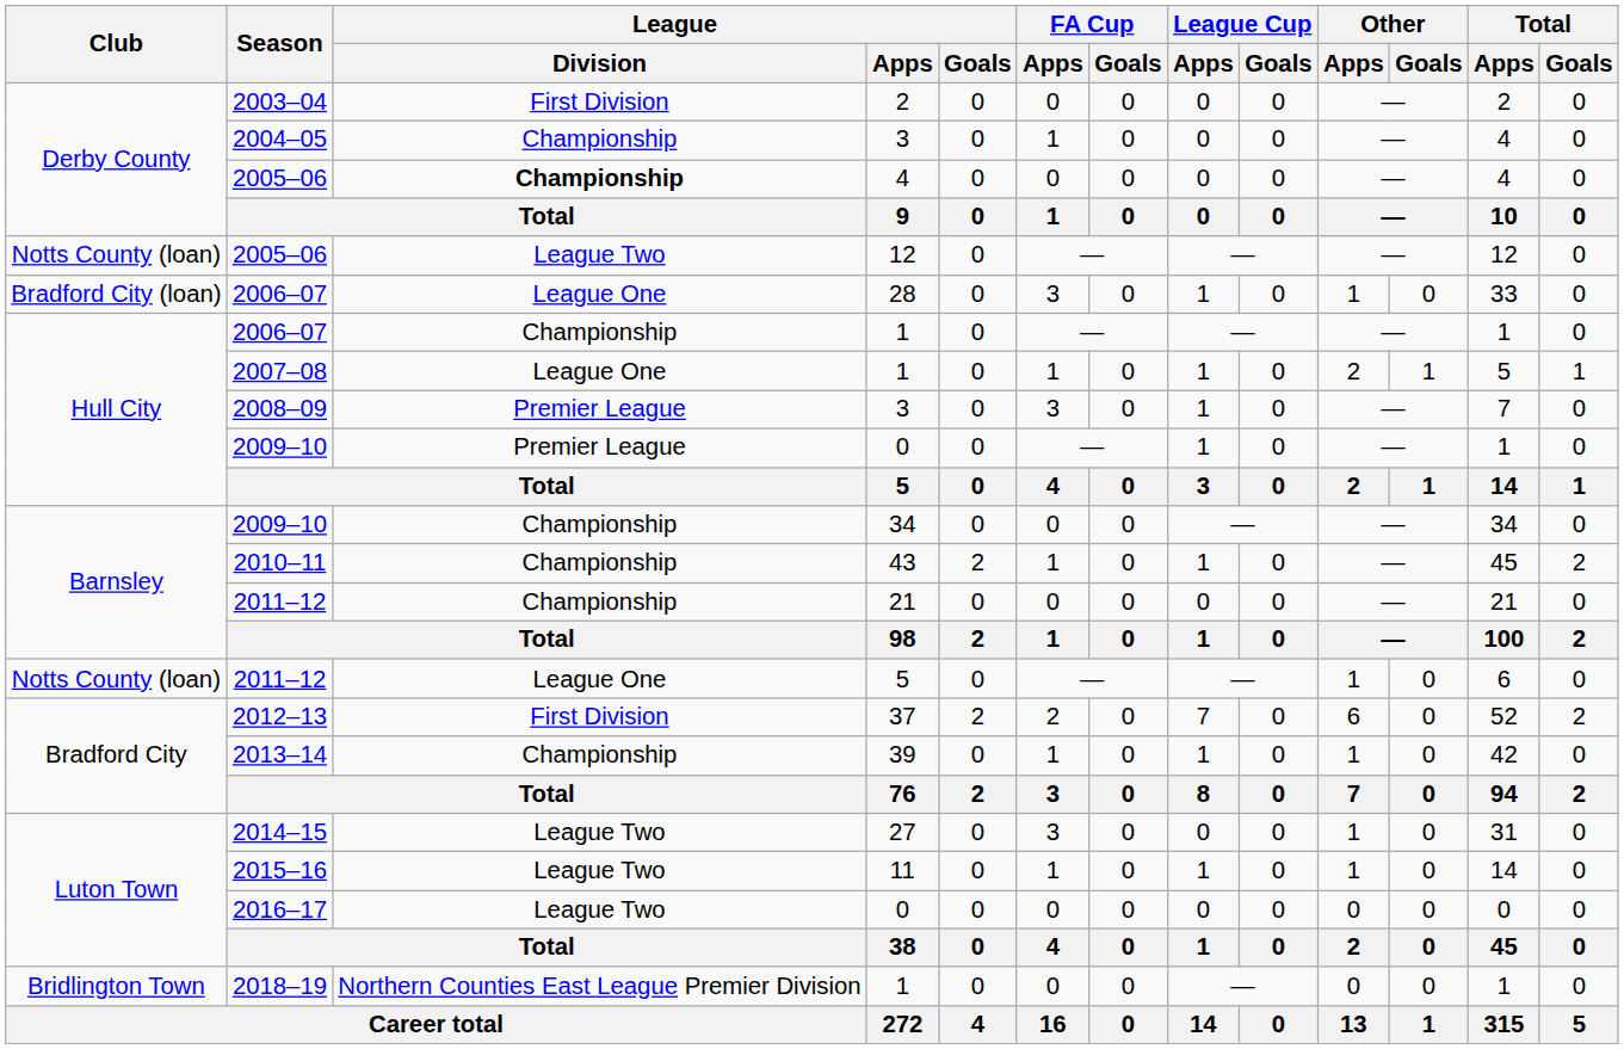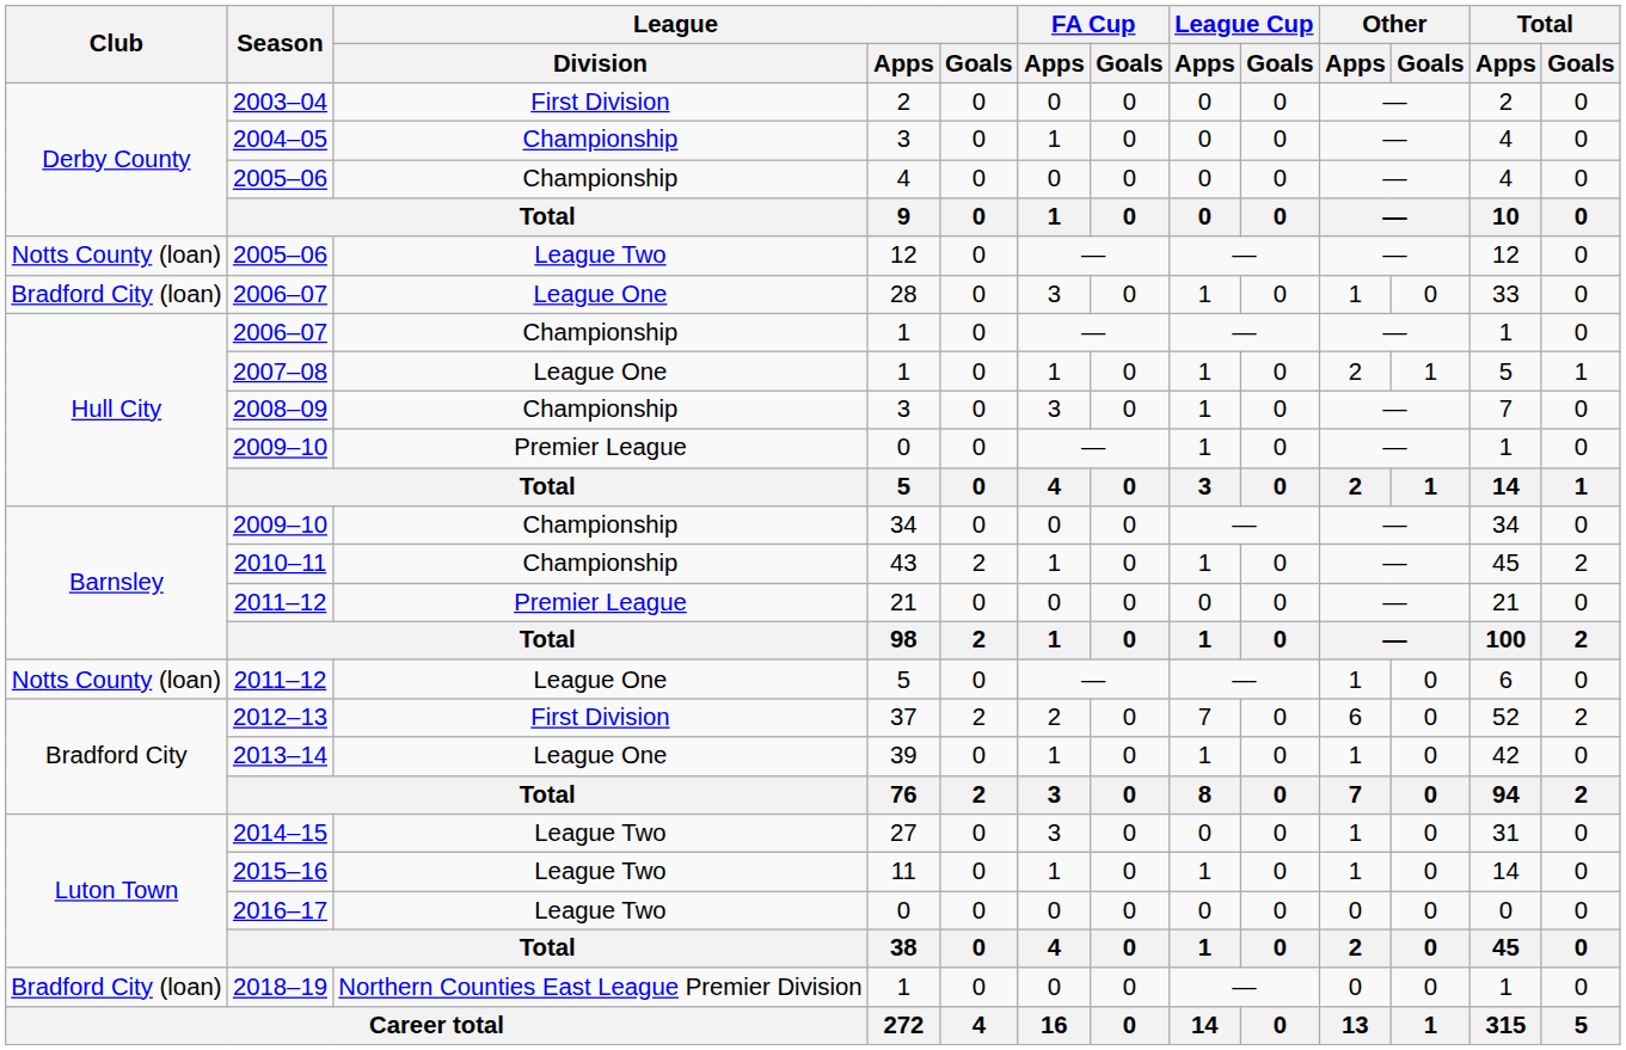2005–06 / 4 | League / Division: bold -> normal
2008–09 | League / Division: Premier League -> Championship
2011–12 / 21 | League / Division: Championship -> Premier League
2013–14 | League / Division: Championship -> League One
2018–19 | Club: Bridlington Town -> Bradford City (loan)
